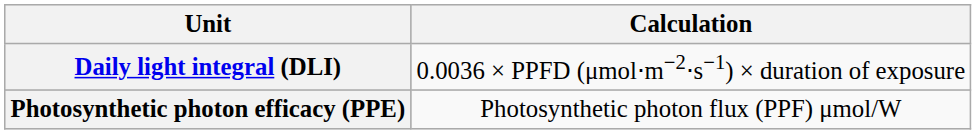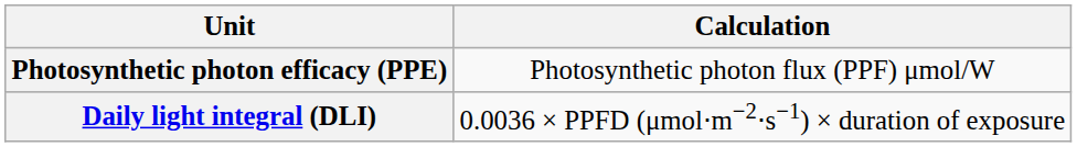rows swapped: Daily light integral (DLI) <-> Photosynthetic photon efficacy (PPE)
